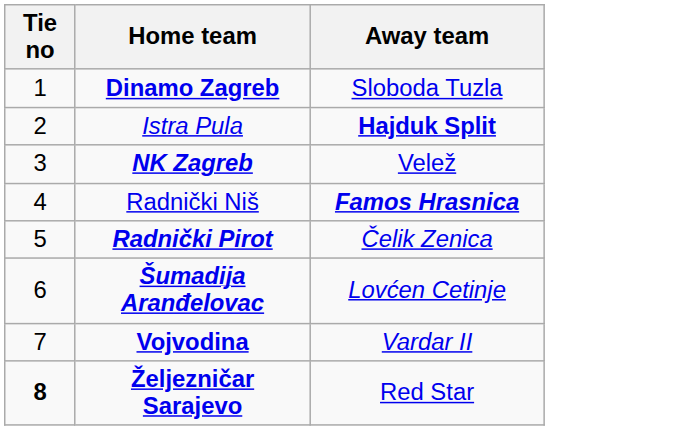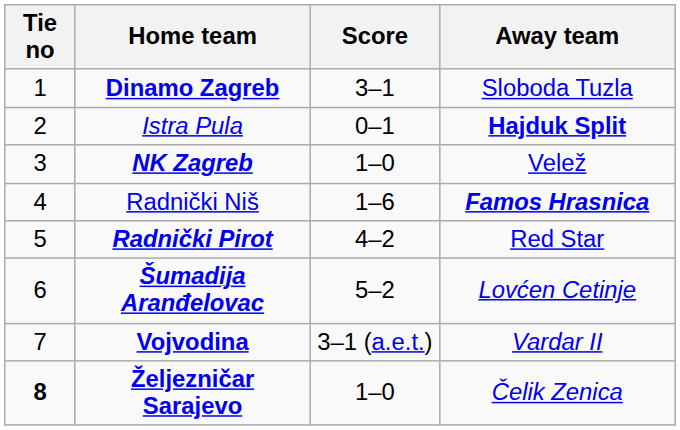+ column: Score | 3–1 | 0–1 | 1–0 | 1–6 | 4–2 | 5–2 | 3–1 (a.e.t.) | 1–0
Radnički Pirot | Away team: Čelik Zenica -> Red Star
Željezničar Sarajevo | Away team: Red Star -> Čelik Zenica
